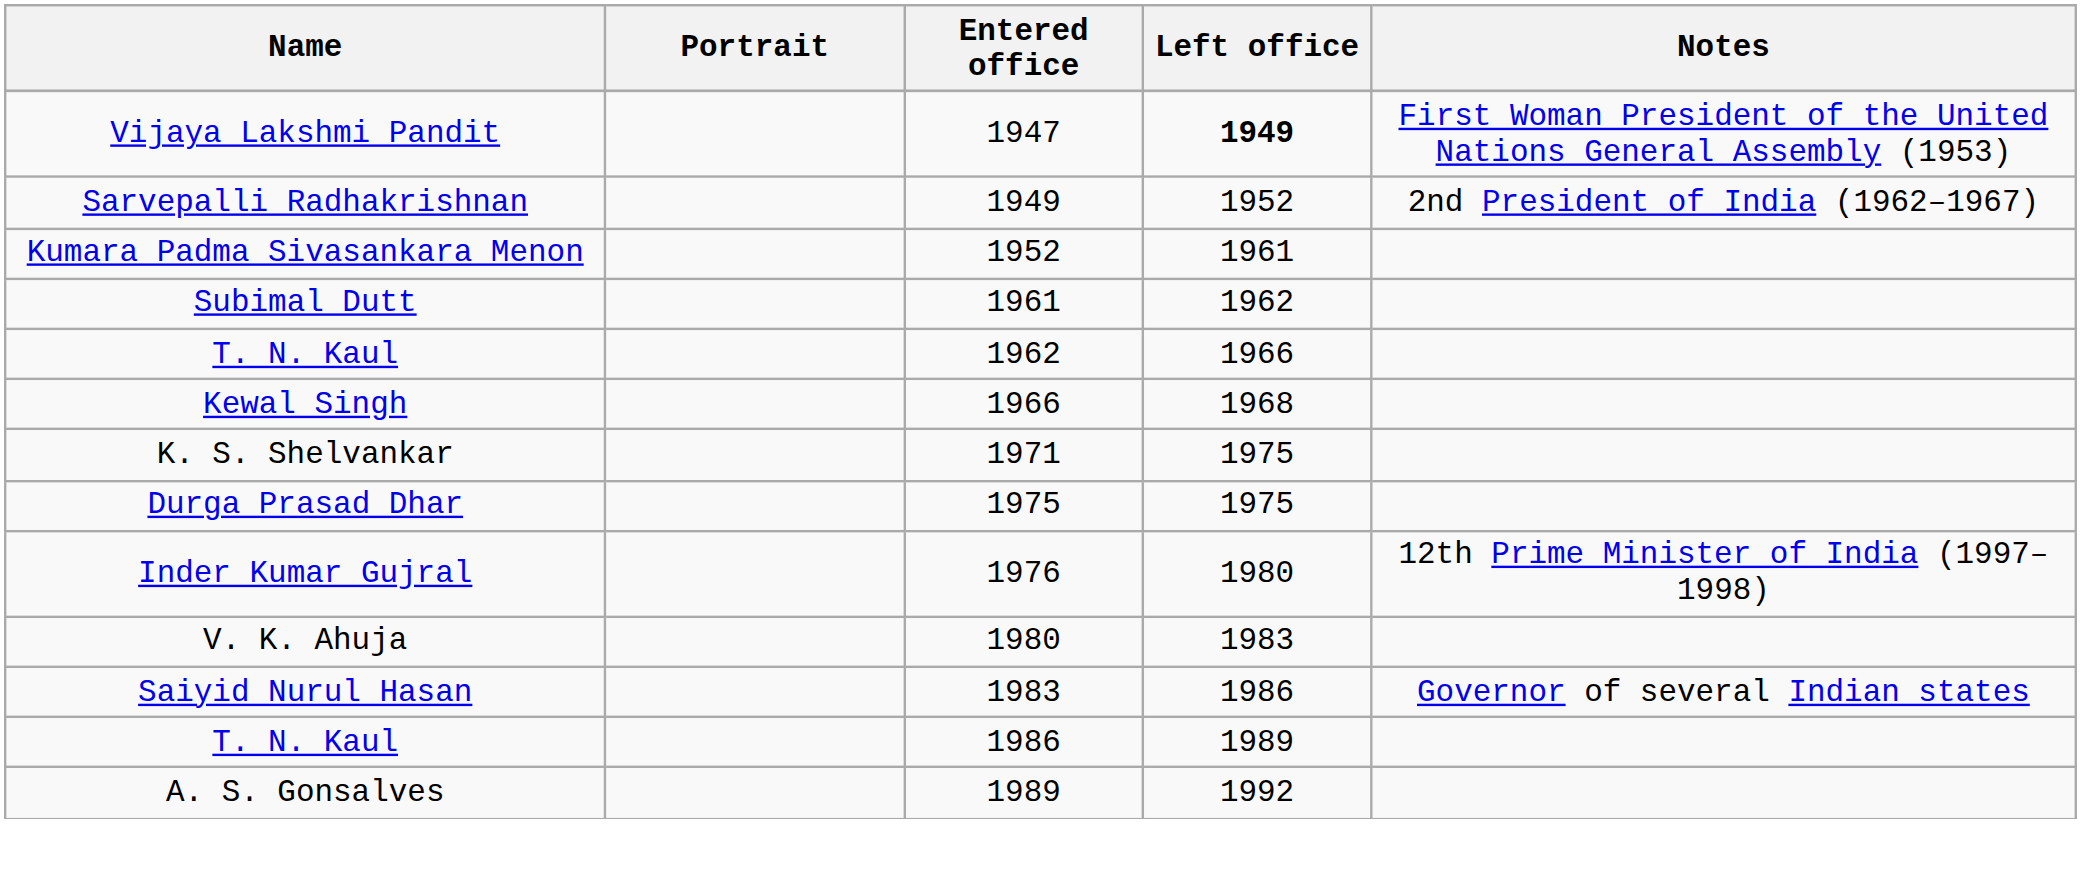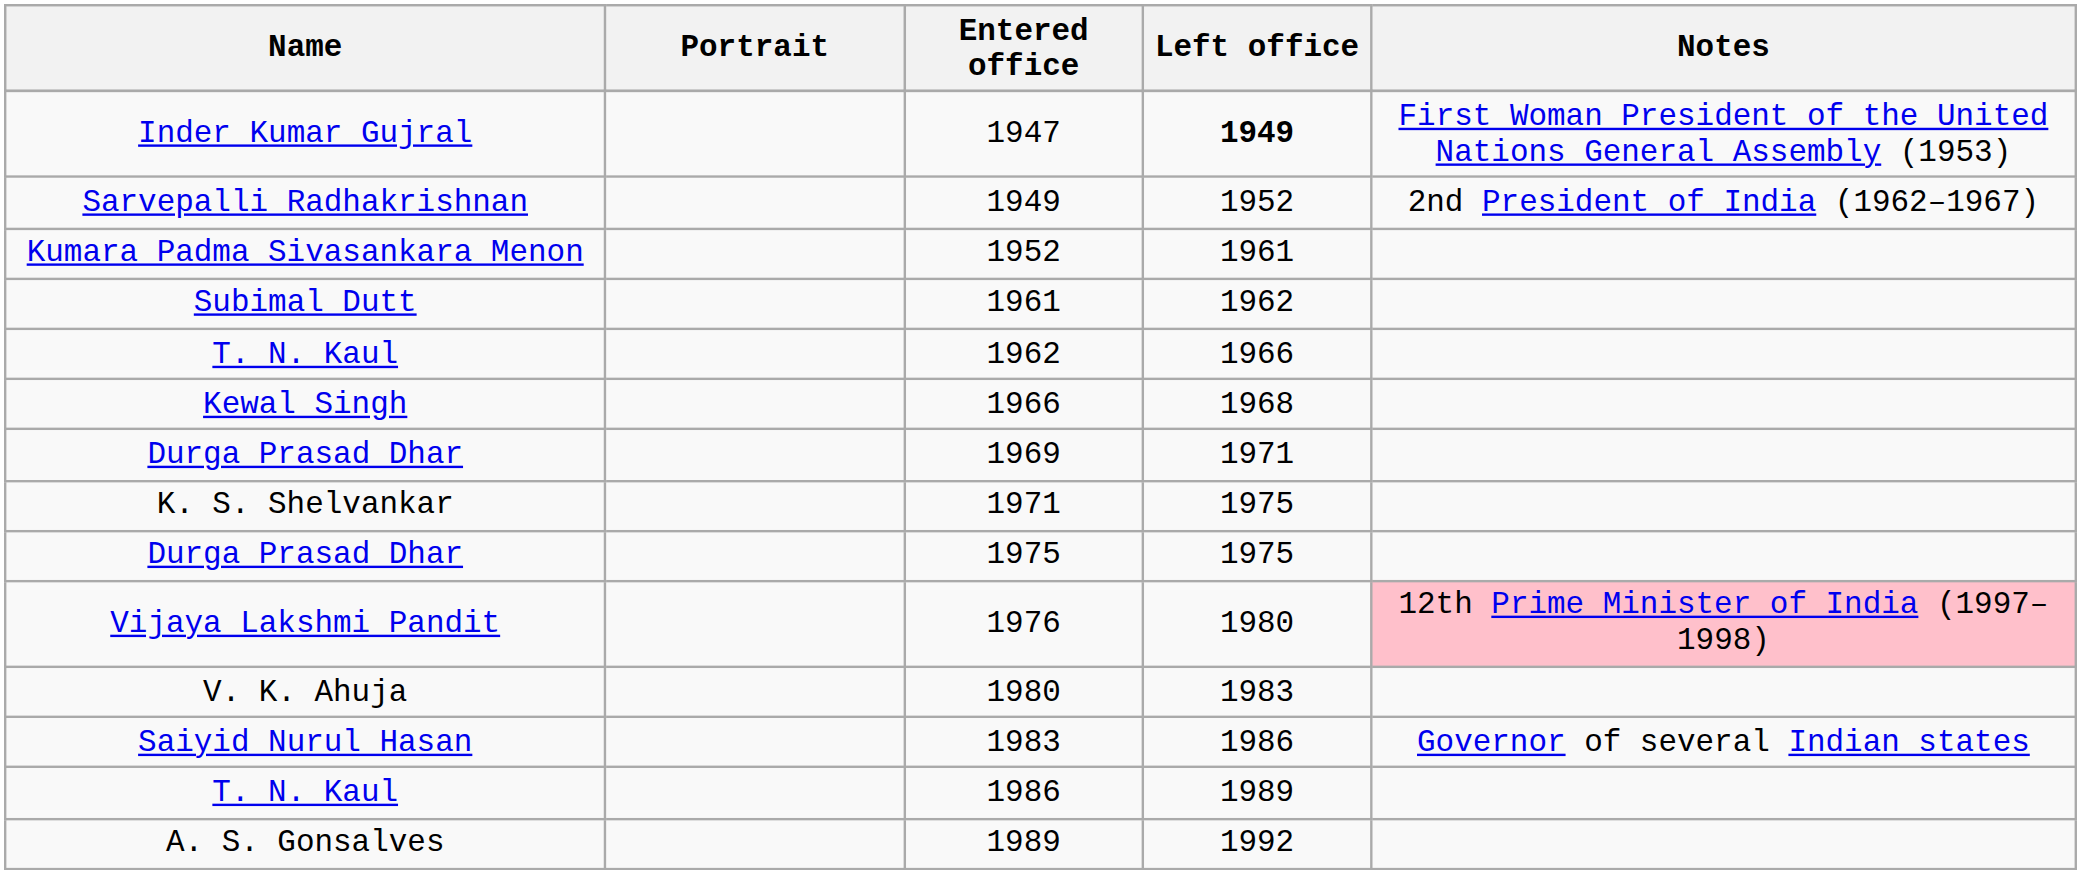1947 | Name: Vijaya Lakshmi Pandit -> Inder Kumar Gujral
+ row: Durga Prasad Dhar | 1969 | 1971
1976 | Name: Inder Kumar Gujral -> Vijaya Lakshmi Pandit
1976 | Notes: no background -> pink background
